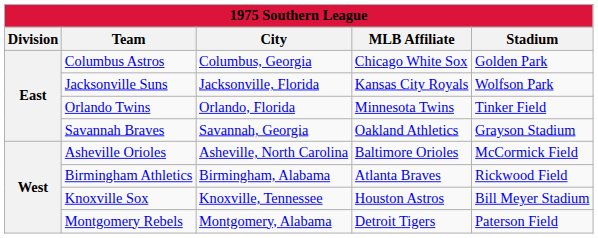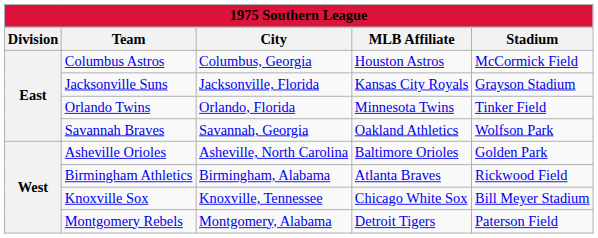Columbus Astros | MLB Affiliate: Chicago White Sox -> Houston Astros
Columbus Astros | Stadium: Golden Park -> McCormick Field
Jacksonville Suns | Stadium: Wolfson Park -> Grayson Stadium
Savannah Braves | Stadium: Grayson Stadium -> Wolfson Park
Asheville Orioles | Stadium: McCormick Field -> Golden Park
Knoxville Sox | MLB Affiliate: Houston Astros -> Chicago White Sox
